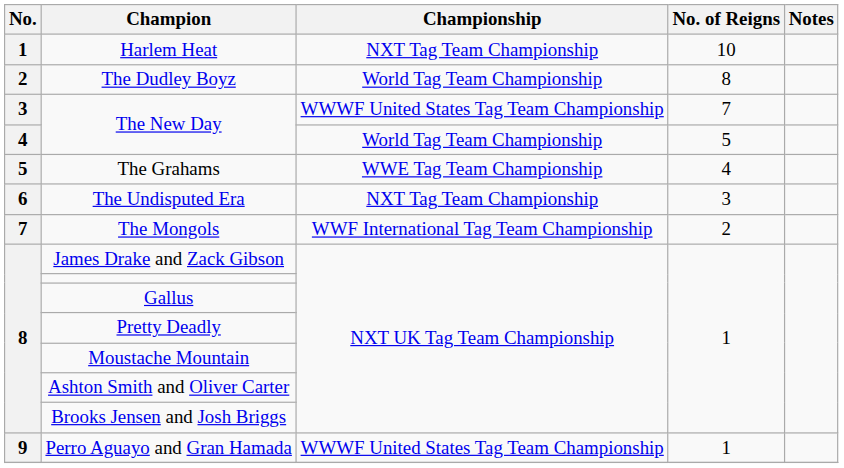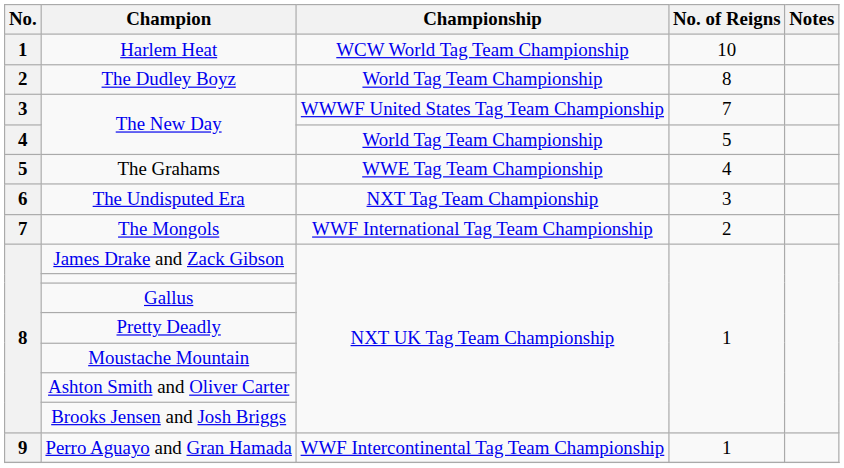Harlem Heat | Championship: NXT Tag Team Championship -> WCW World Tag Team Championship
Perro Aguayo and Gran Hamada | Championship: WWWF United States Tag Team Championship -> WWF Intercontinental Tag Team Championship
